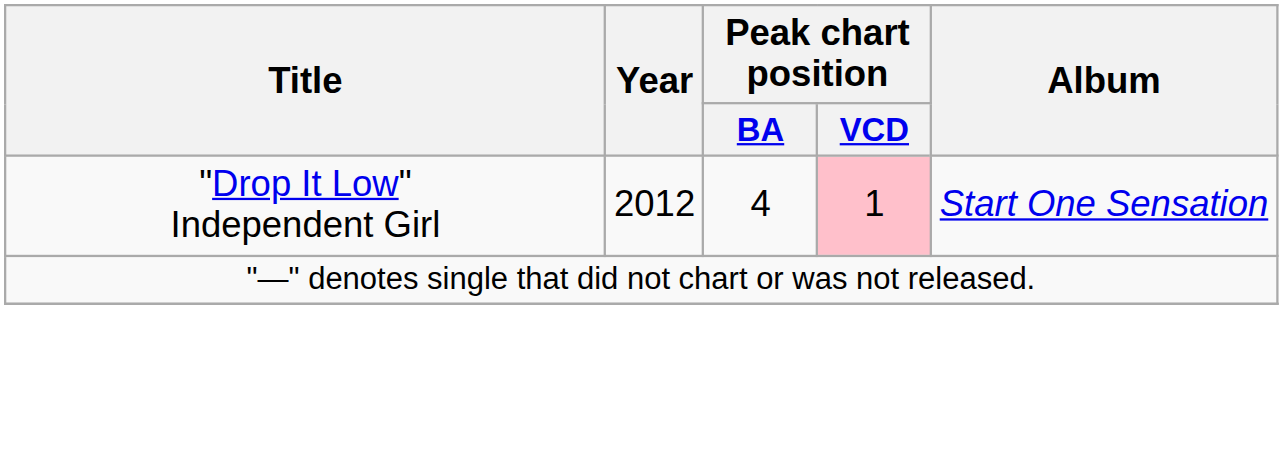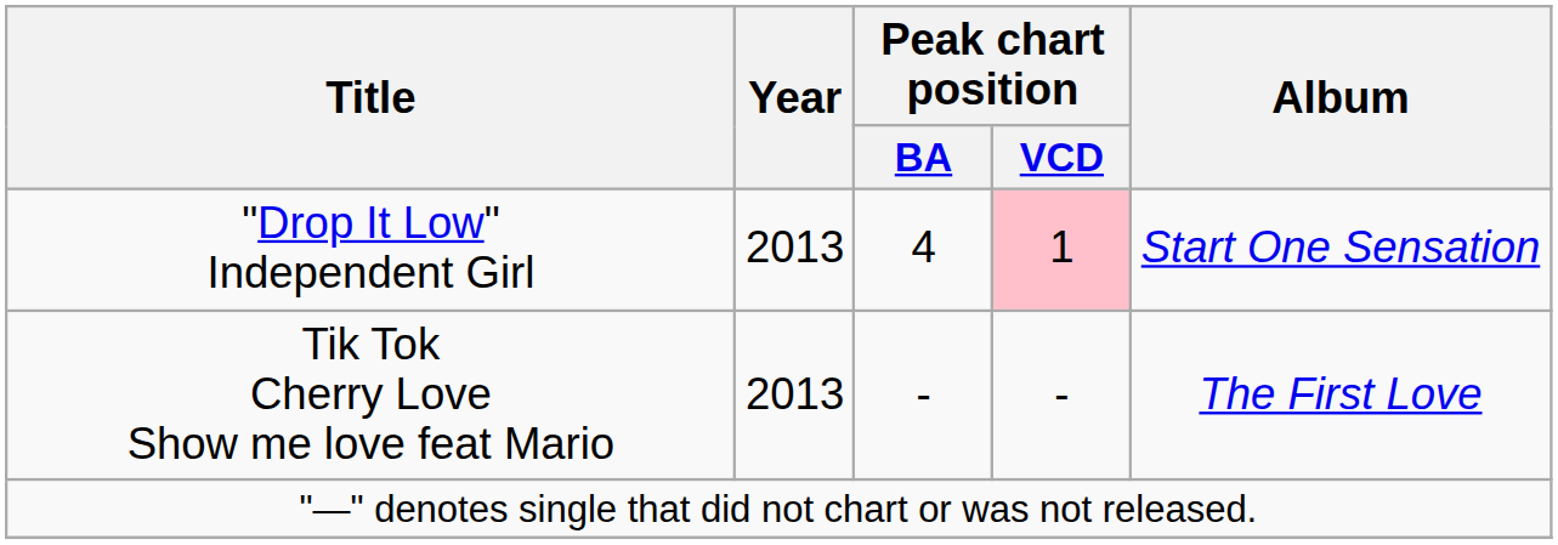"Drop It Low" Independent Girl | Year: 2012 -> 2013
+ row: Tik Tok Cherry Love Show me love feat Mario | 2013 | - | - | The First Love
